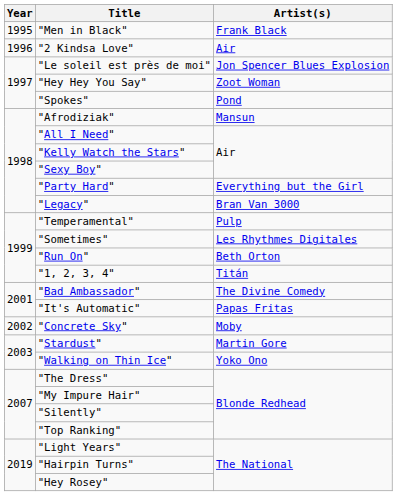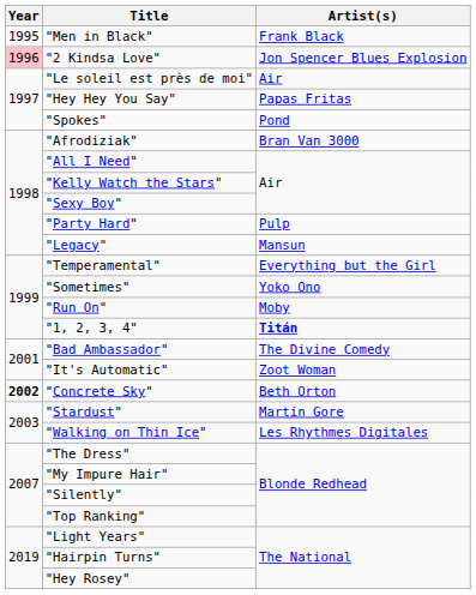"2 Kindsa Love" | Year: no background -> pink background
"2 Kindsa Love" | Artist(s): Air -> Jon Spencer Blues Explosion
"Le soleil est près de moi" | Artist(s): Jon Spencer Blues Explosion -> Air
"Hey Hey You Say" | Artist(s): Zoot Woman -> Papas Fritas
"Afrodiziak" | Artist(s): Mansun -> Bran Van 3000
"Party Hard" | Artist(s): Everything but the Girl -> Pulp
"Legacy" | Artist(s): Bran Van 3000 -> Mansun
"Temperamental" | Artist(s): Pulp -> Everything but the Girl
"Sometimes" | Artist(s): Les Rhythmes Digitales -> Yoko Ono
"Run On" | Artist(s): Beth Orton -> Moby
"1, 2, 3, 4" | Artist(s): normal -> bold
"It's Automatic" | Artist(s): Papas Fritas -> Zoot Woman
"Concrete Sky" | Year: normal -> bold
"Concrete Sky" | Artist(s): Moby -> Beth Orton
"Walking on Thin Ice" | Artist(s): Yoko Ono -> Les Rhythmes Digitales
